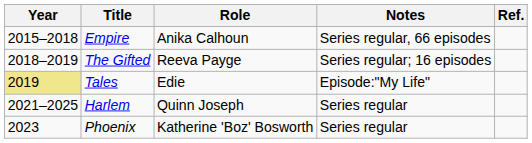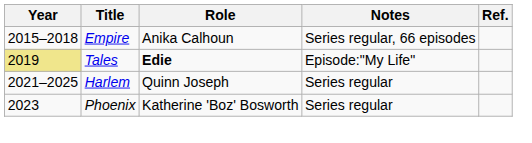- row: 2018–2019 | The Gifted | Reeva Payge | Series regular; 16 episodes
Tales | Role: normal -> bold
